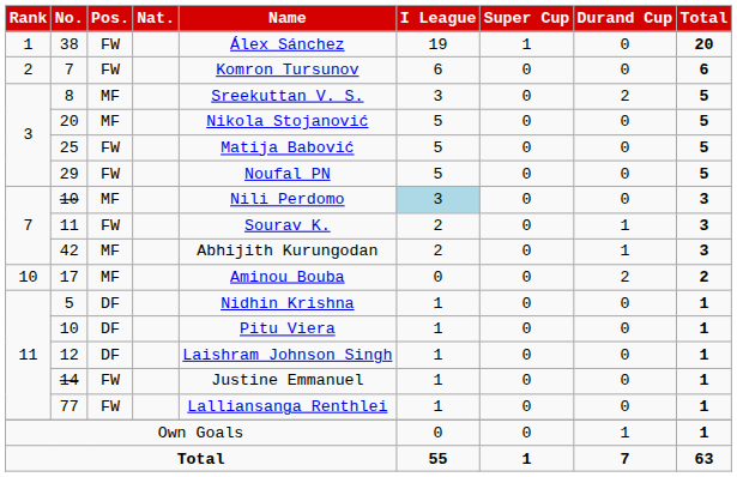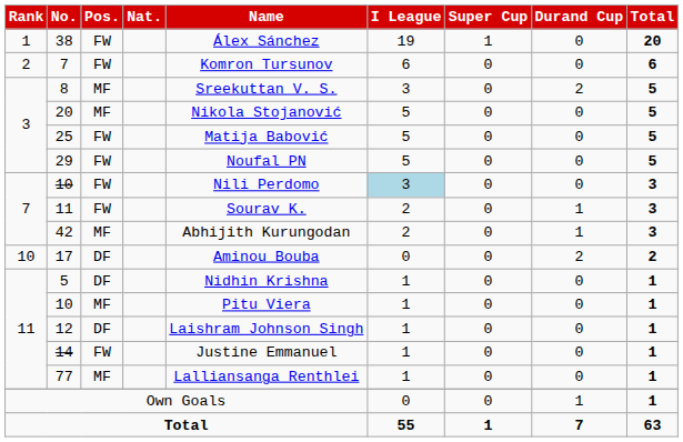7 / 10 | Pos.: MF -> FW
17 | Pos.: MF -> DF
11 / 10 | Pos.: DF -> MF
77 | Pos.: FW -> MF
